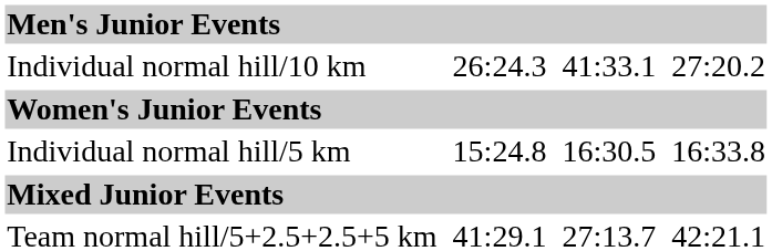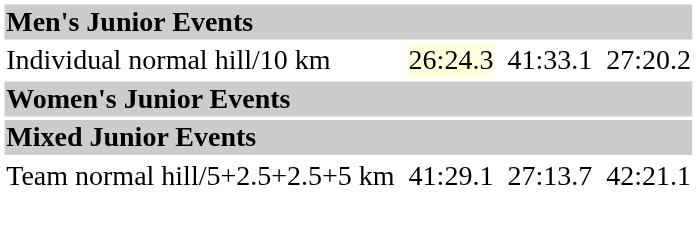Individual normal hill/10 km | column 3: no background -> lightyellow background
- row: Individual normal hill/5 km | 15:24.8 | 16:30.5 | 16:33.8
